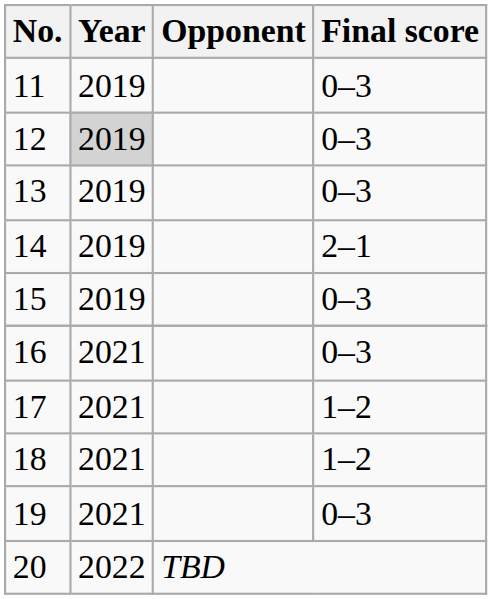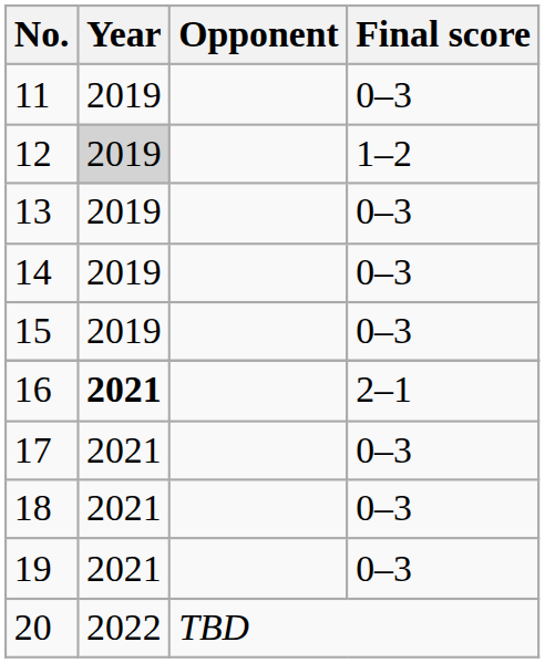12 | Final score: 0–3 -> 1–2
14 | Final score: 2–1 -> 0–3
16 | Year: normal -> bold
16 | Final score: 0–3 -> 2–1
17 | Final score: 1–2 -> 0–3
18 | Final score: 1–2 -> 0–3
